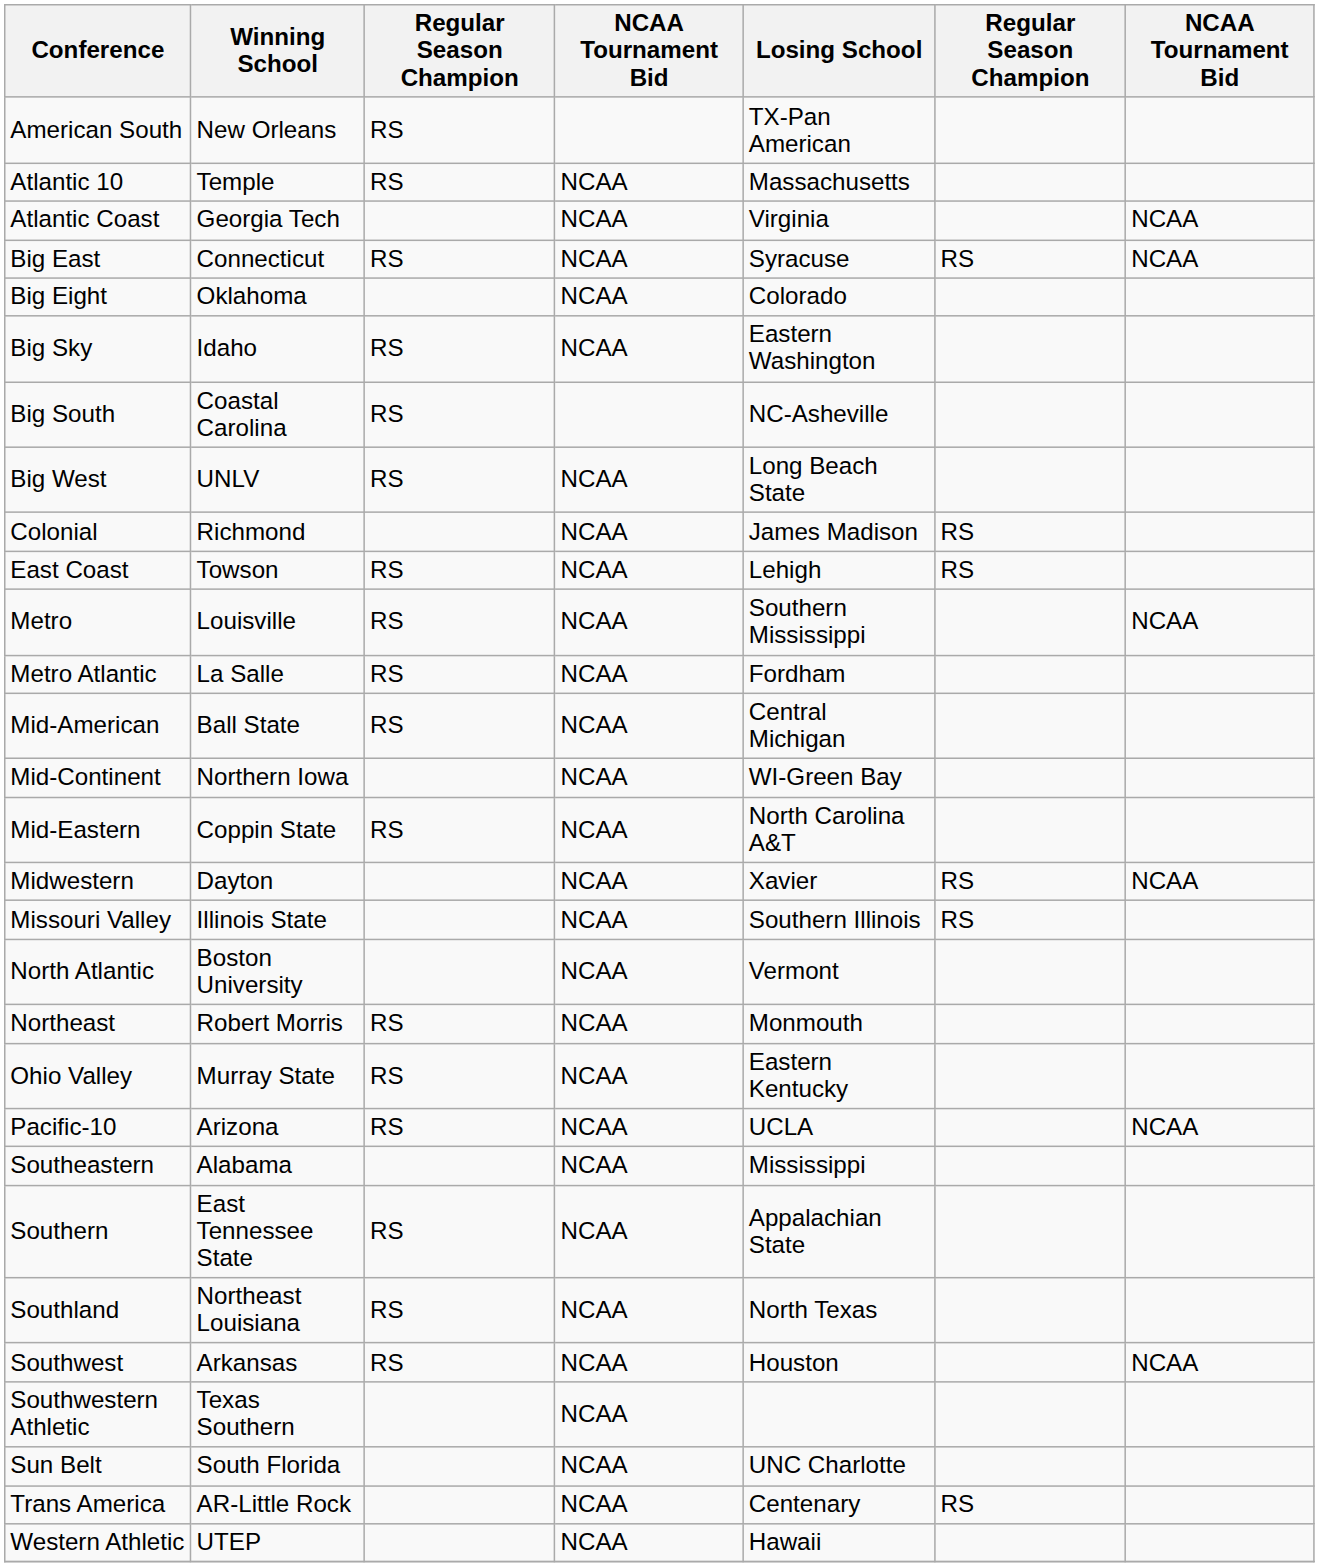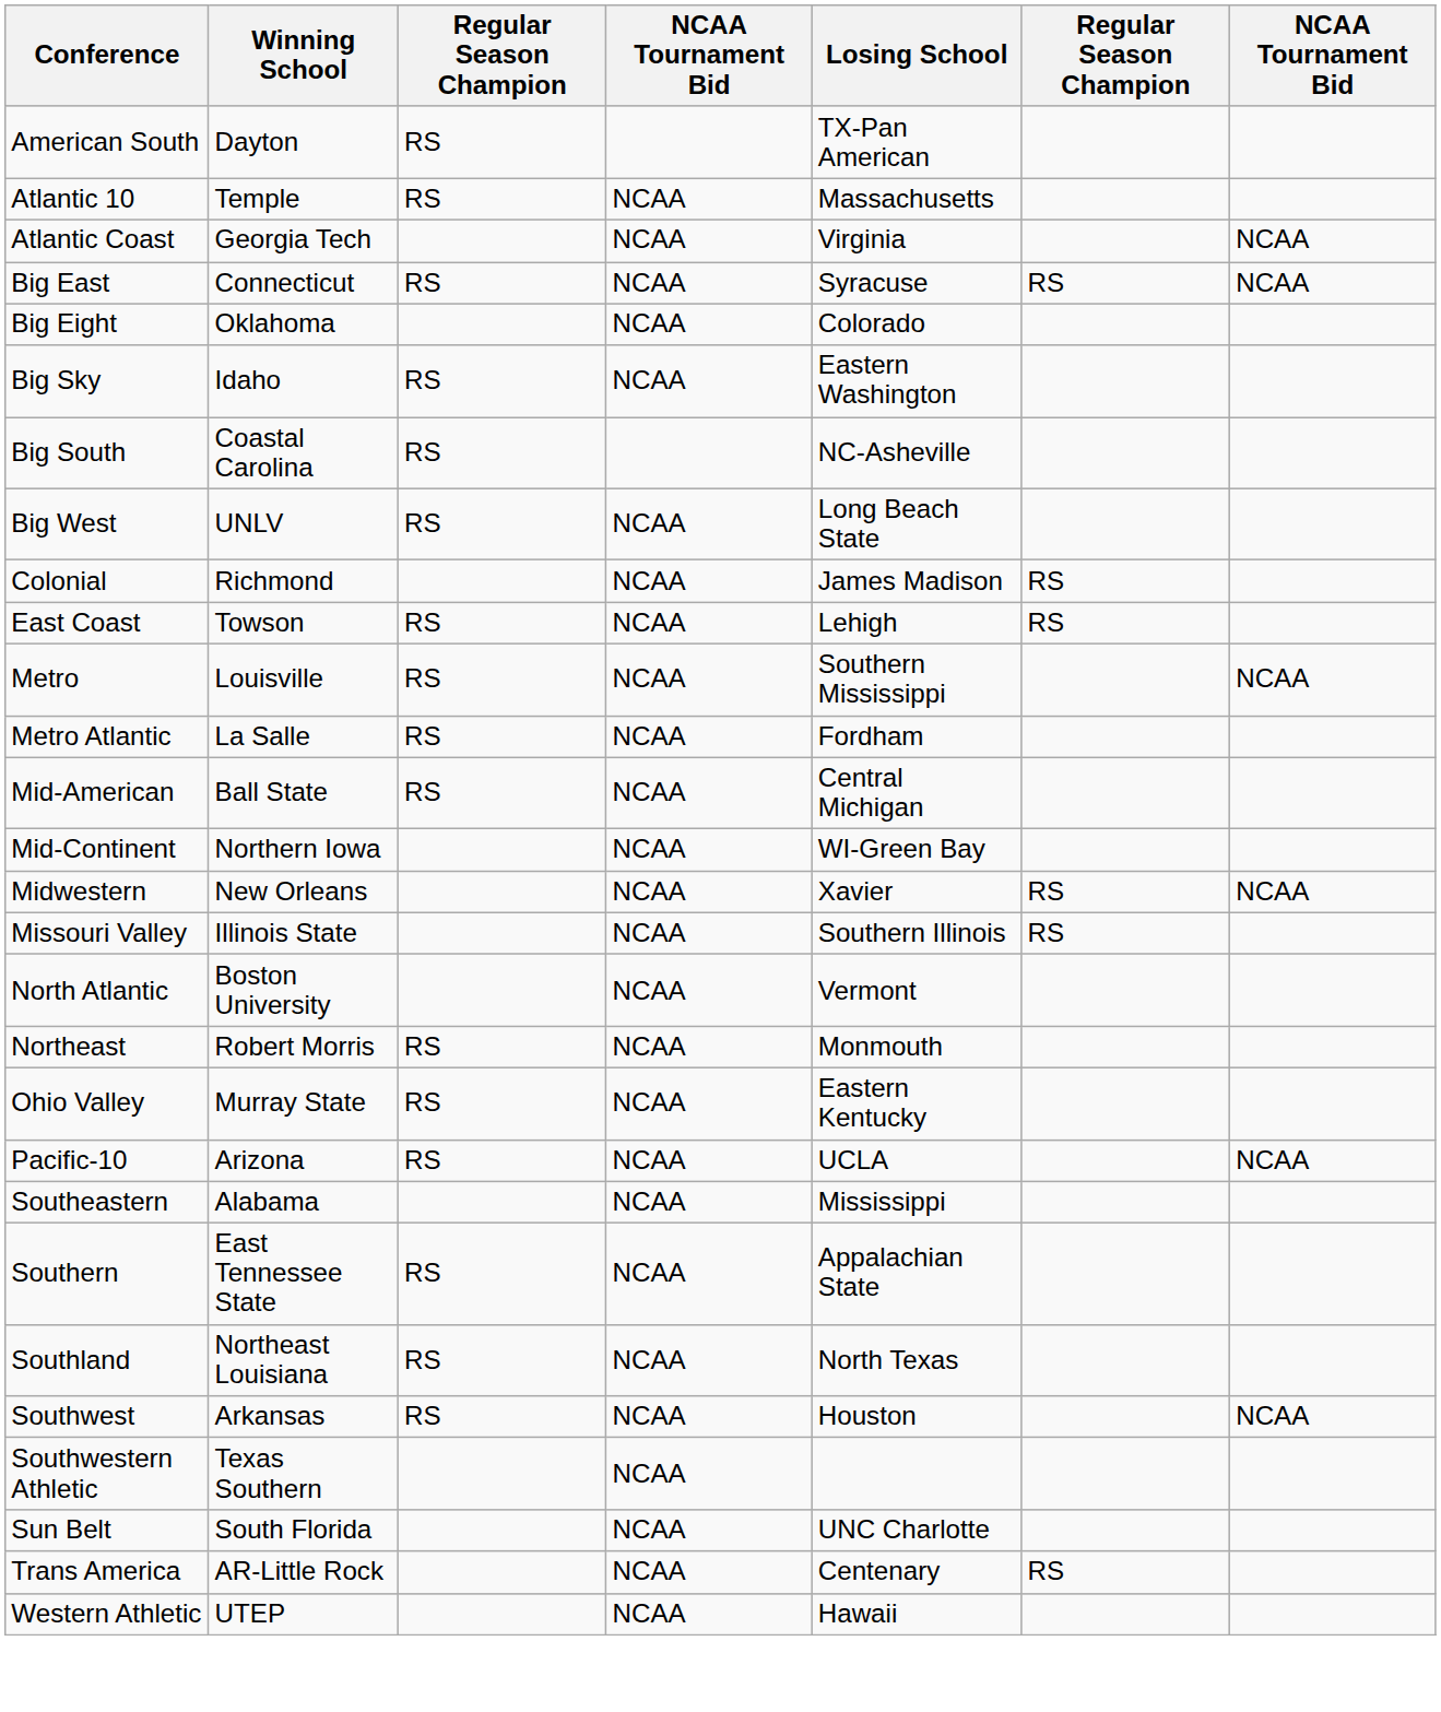American South | Winning School: New Orleans -> Dayton
- row: Mid-Eastern | Coppin State | RS | NCAA | North Carolina A&T
Midwestern | Winning School: Dayton -> New Orleans
